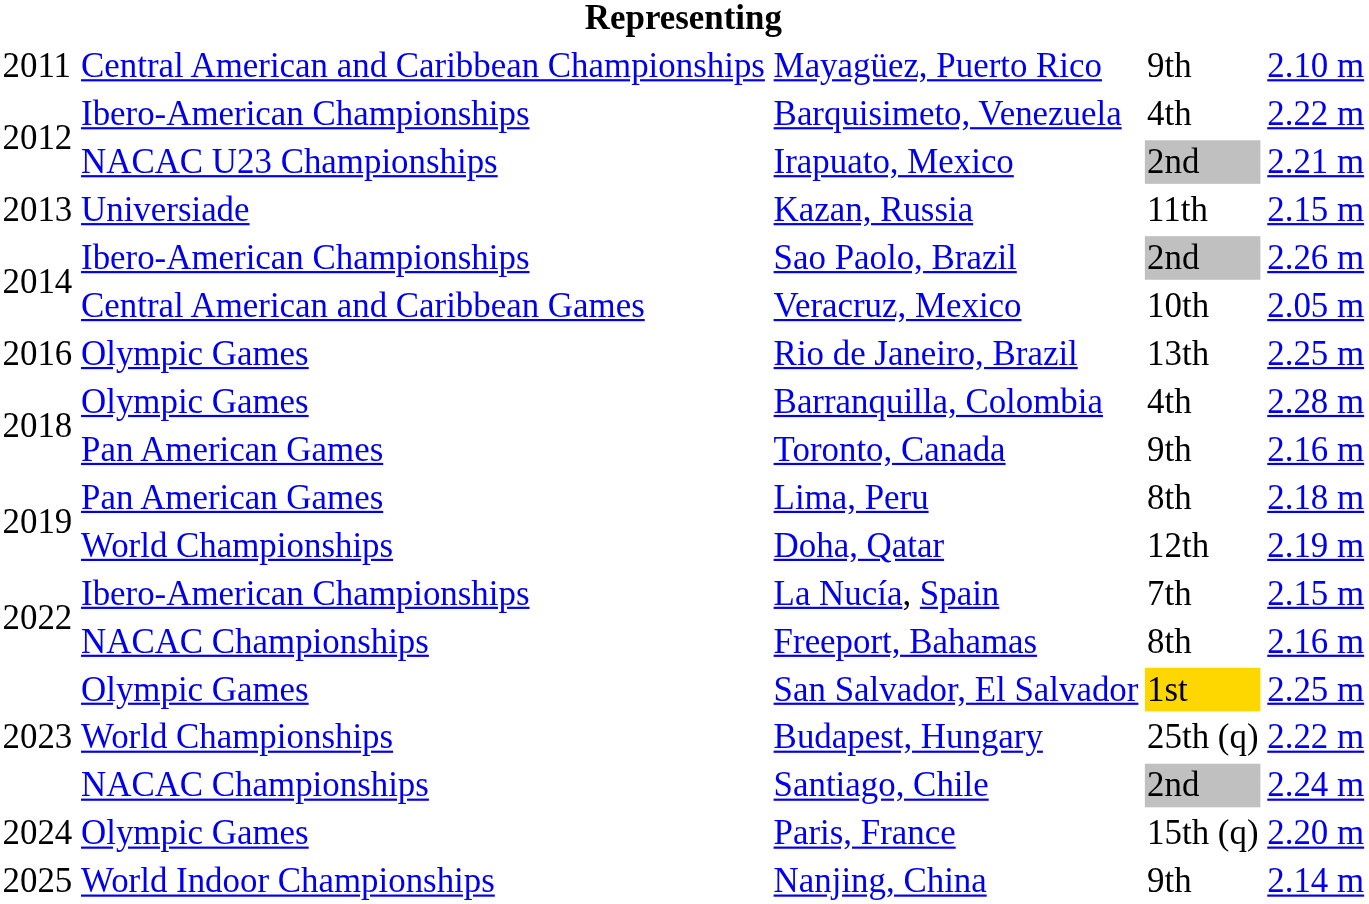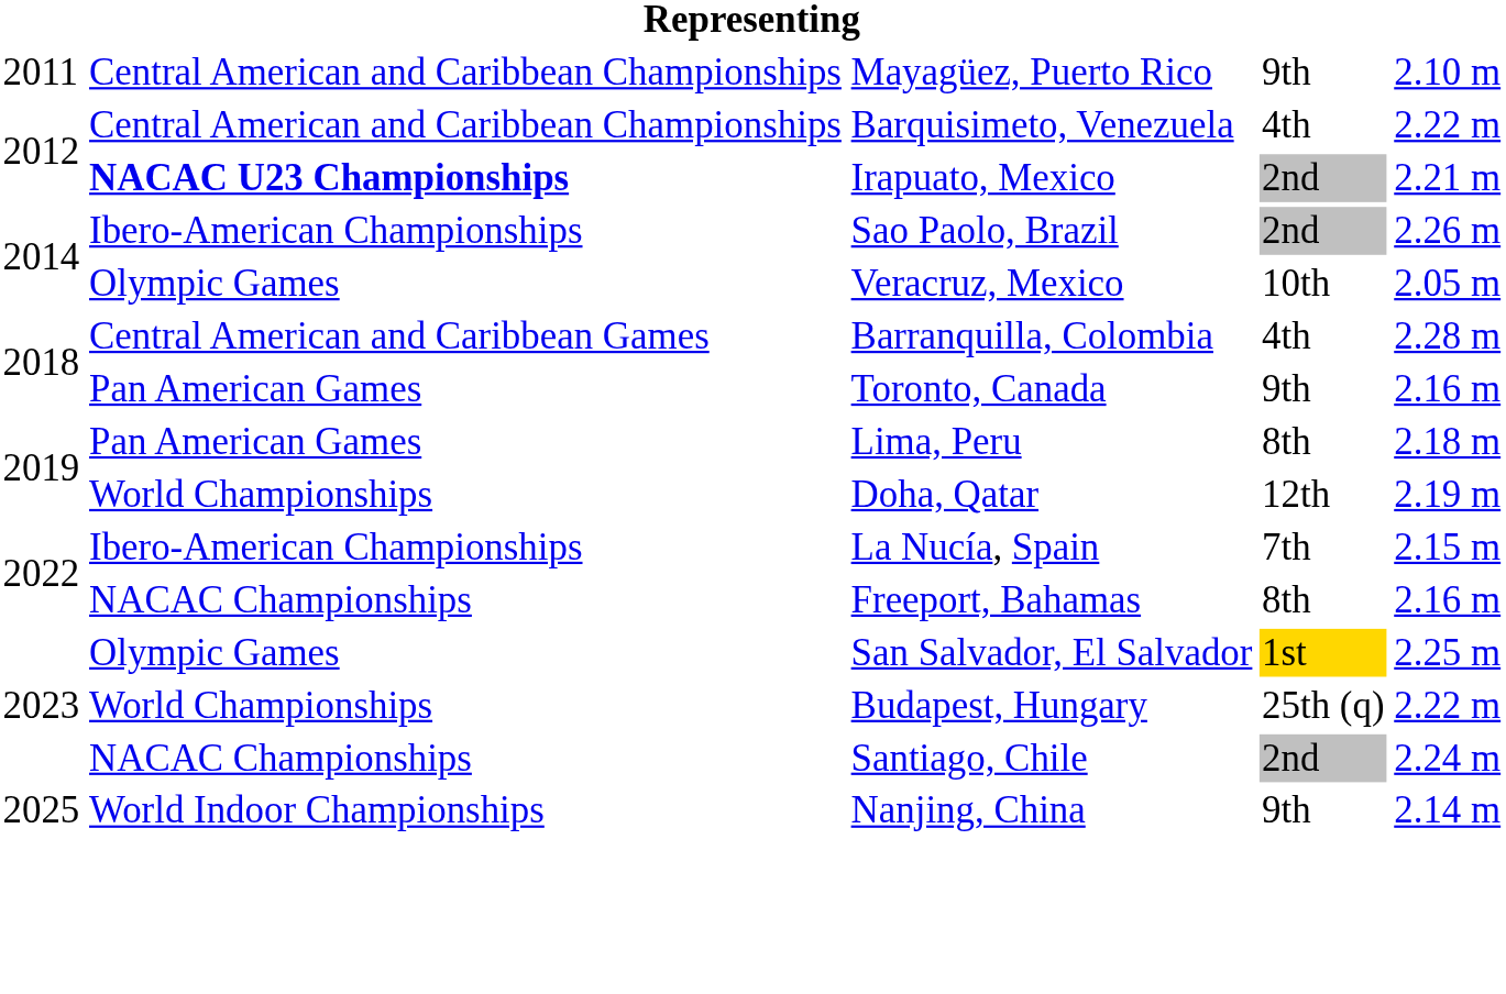Barquisimeto, Venezuela | column 2: Ibero-American Championships -> Central American and Caribbean Championships
Irapuato, Mexico | column 2: normal -> bold
- row: 2013 | Universiade | Kazan, Russia | 11th | 2.15 m
Veracruz, Mexico | column 2: Central American and Caribbean Games -> Olympic Games
- row: 2016 | Olympic Games | Rio de Janeiro, Brazil | 13th | 2.25 m
Barranquilla, Colombia | column 2: Olympic Games -> Central American and Caribbean Games
- row: 2024 | Olympic Games | Paris, France | 15th (q) | 2.20 m
